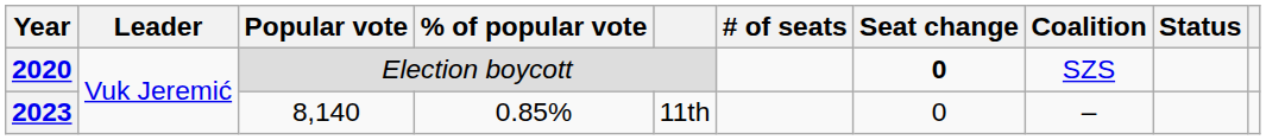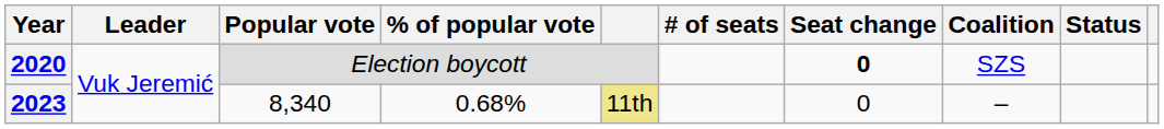2023 | Popular vote: 8,140 -> 8,340
2023 | % of popular vote: 0.85% -> 0.68%
2023 | column 5: no background -> khaki background
